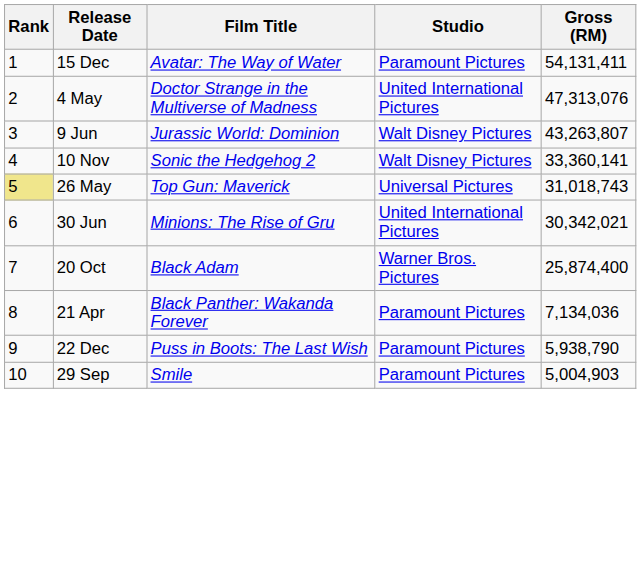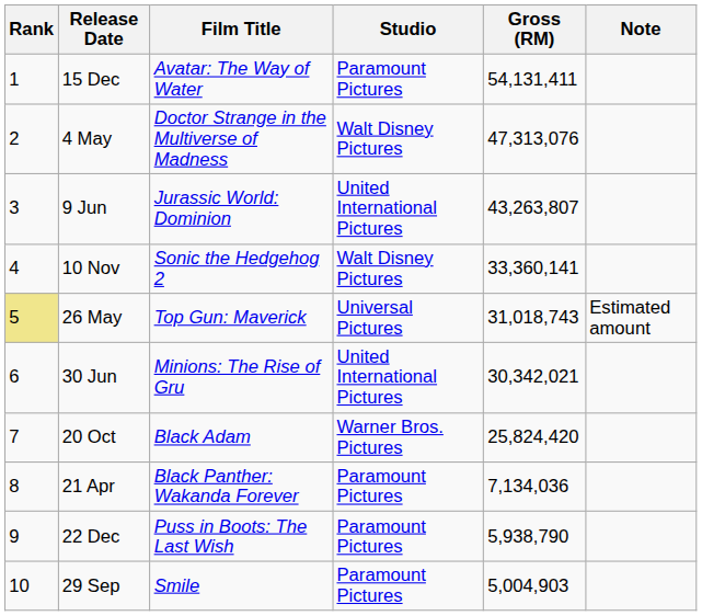+ column: Note | Estimated amount
4 May | Studio: United International Pictures -> Walt Disney Pictures
9 Jun | Studio: Walt Disney Pictures -> United International Pictures
20 Oct | Gross (RM): 25,874,400 -> 25,824,420
